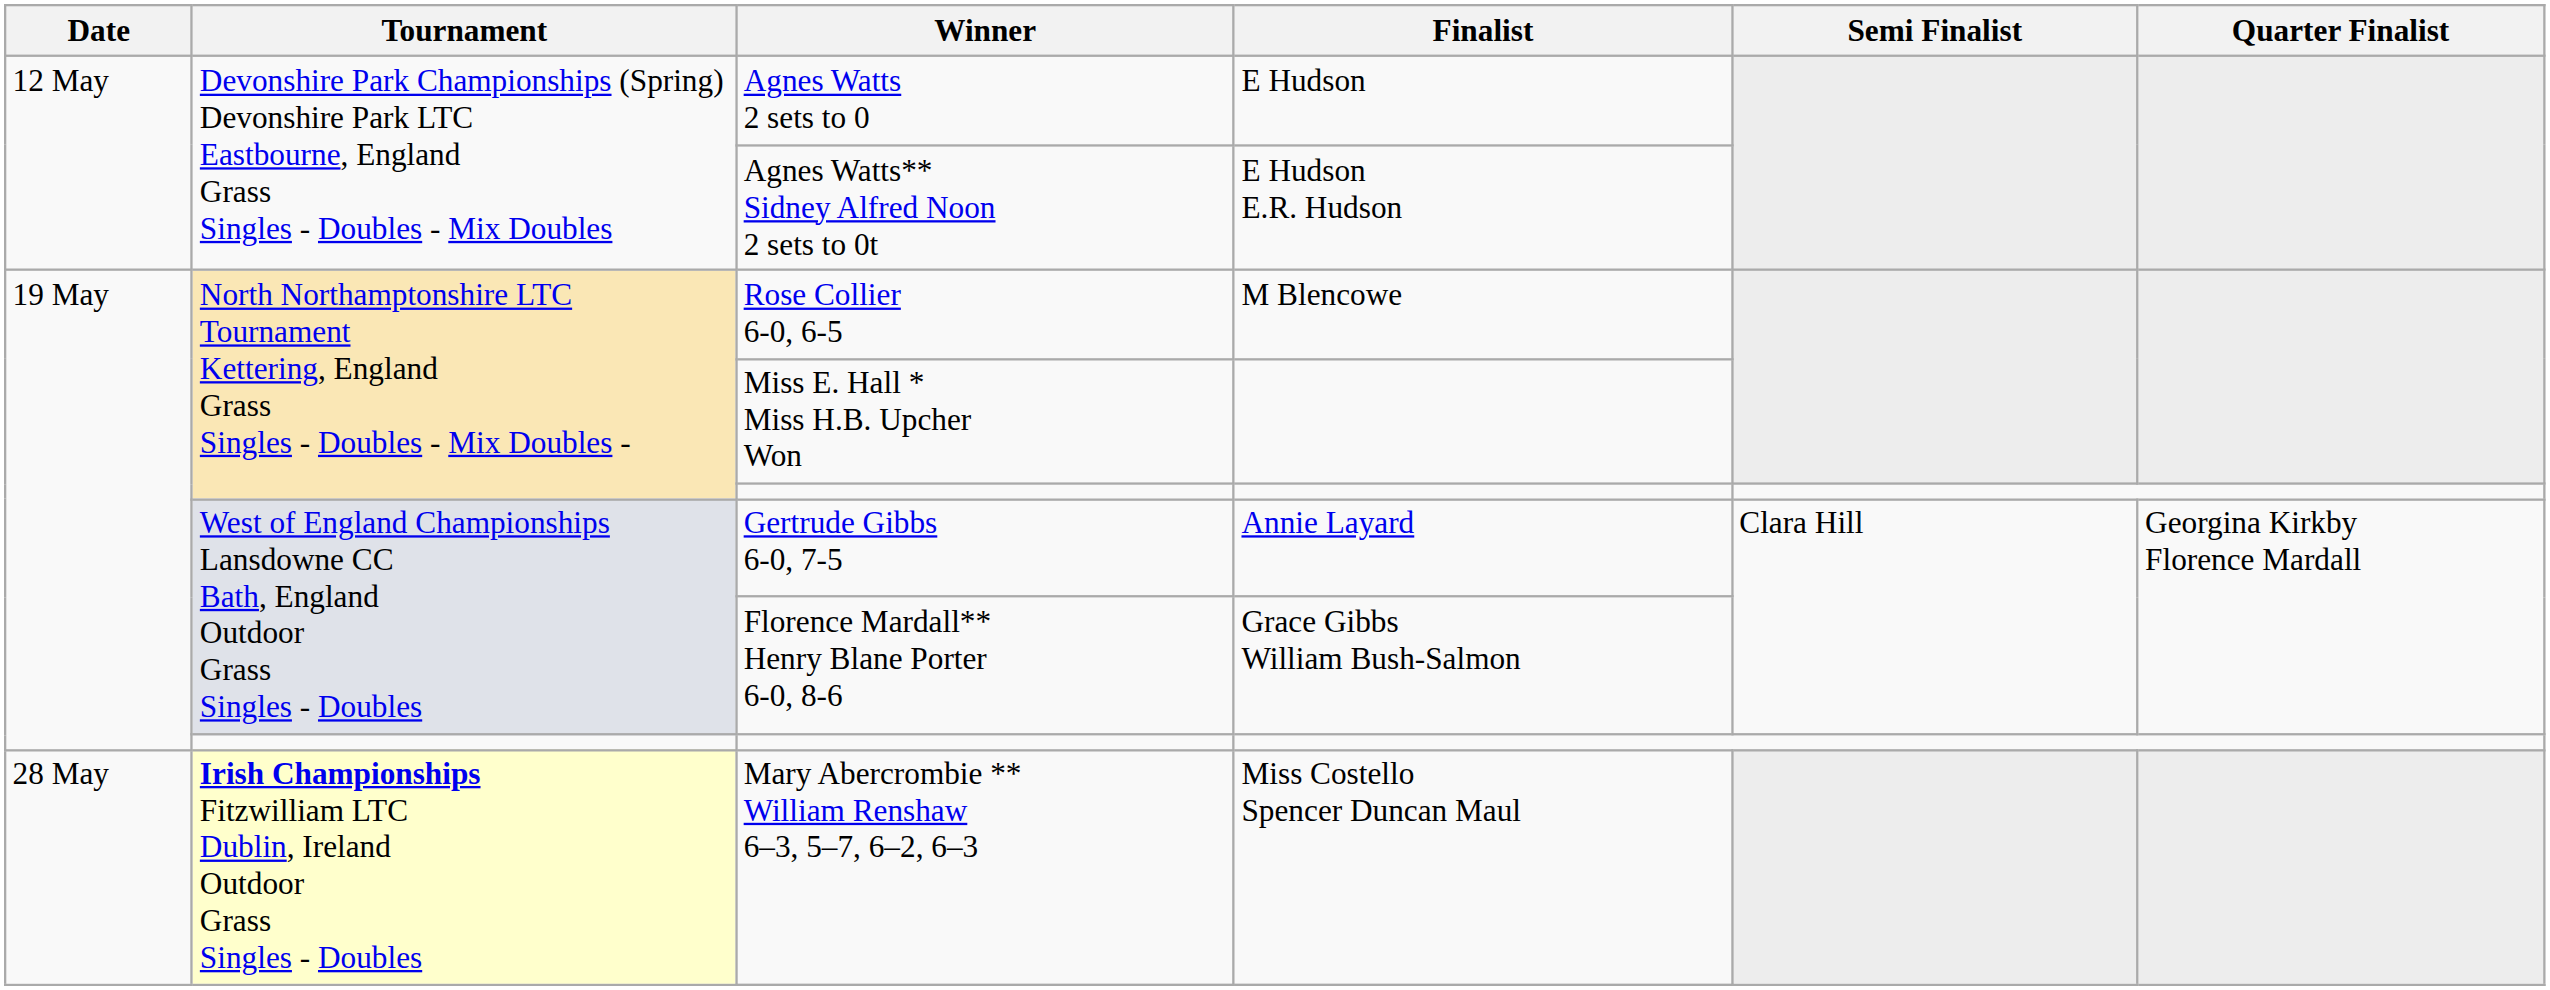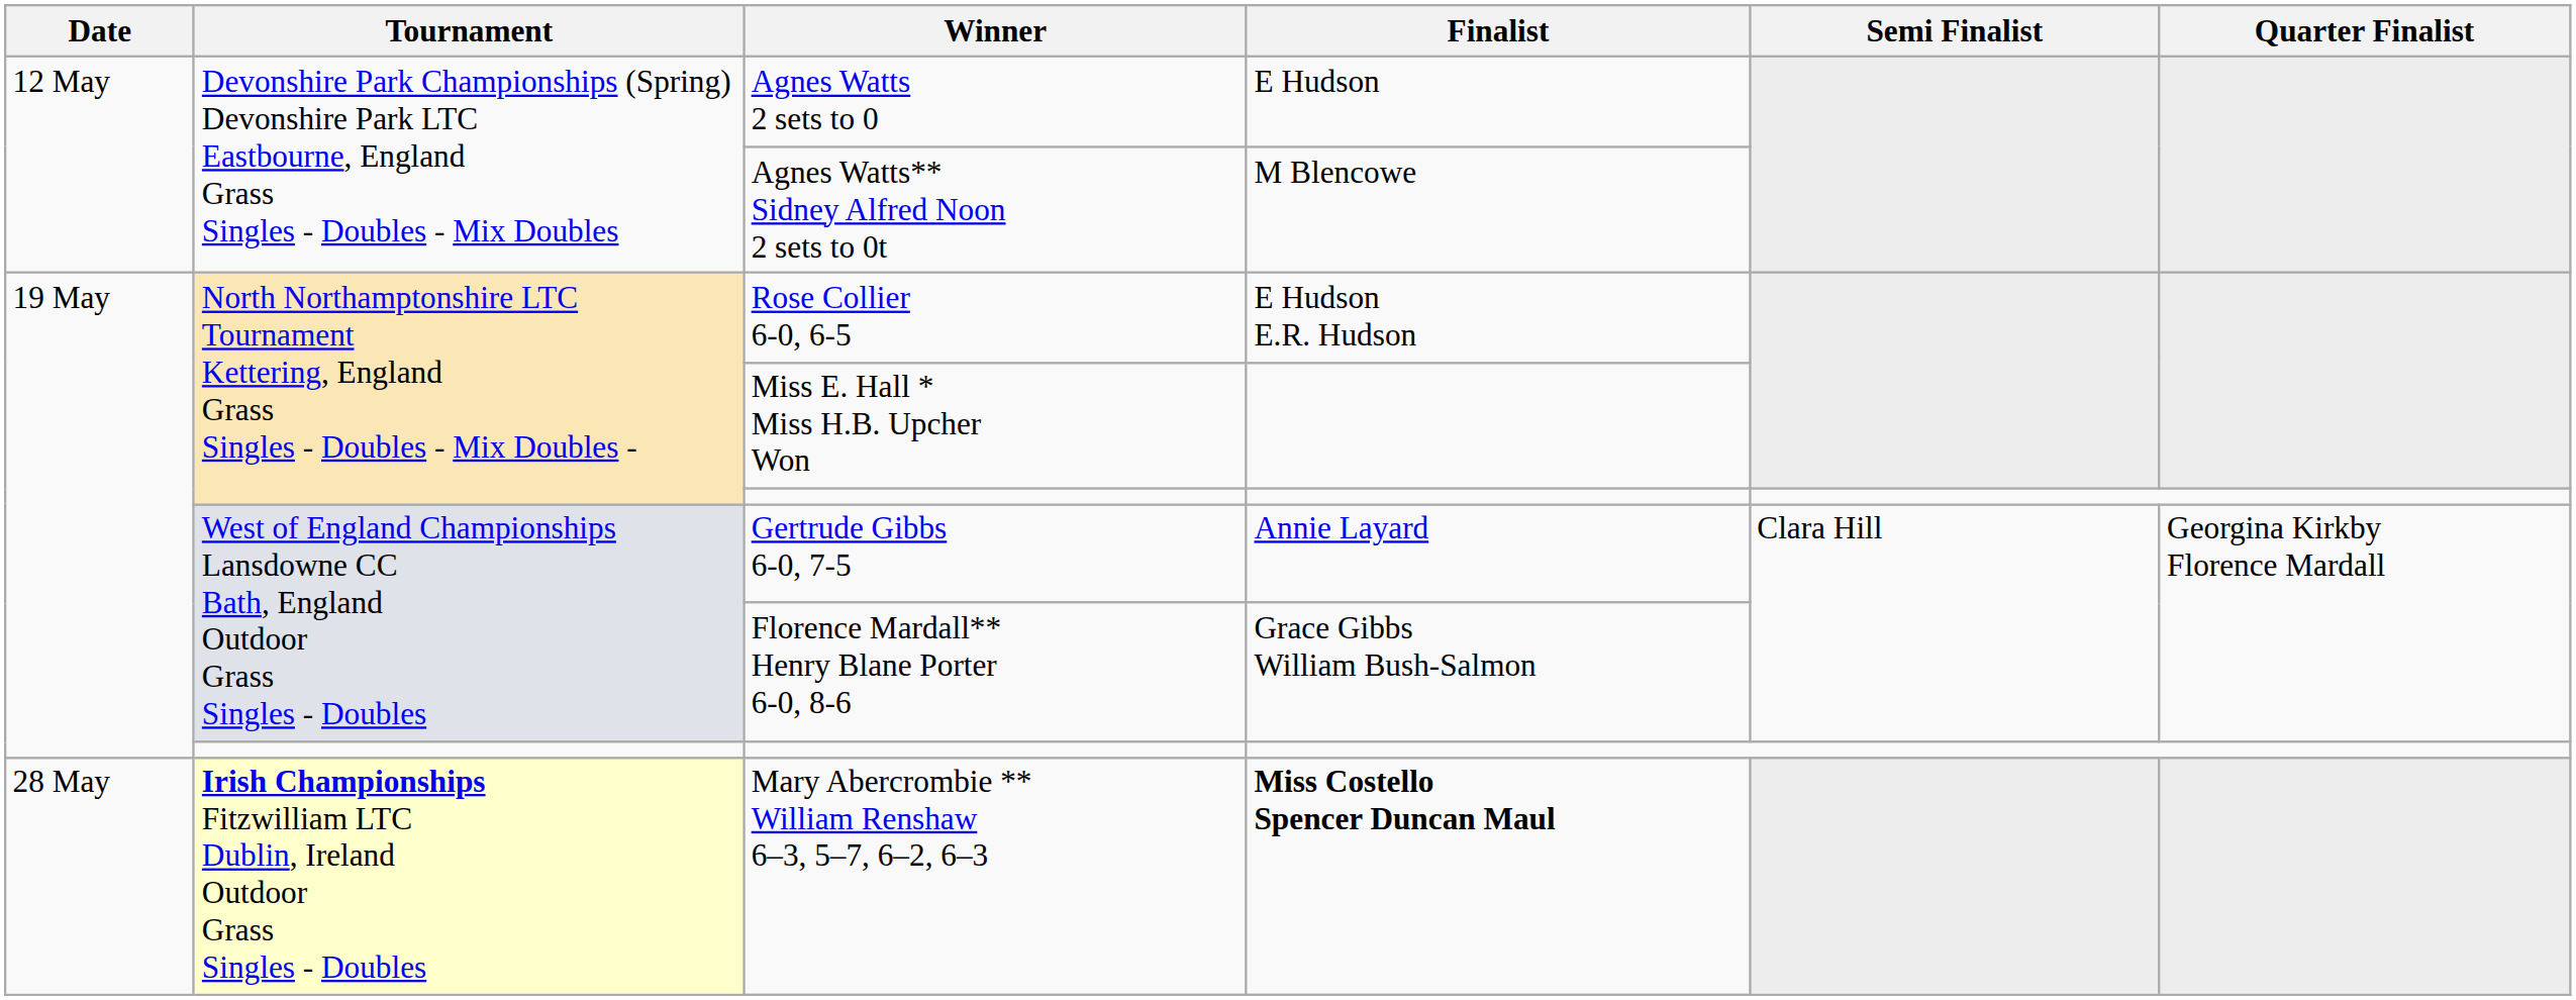Agnes Watts** Sidney Alfred Noon 2 sets to 0t | Finalist: E Hudson E.R. Hudson -> M Blencowe
Rose Collier 6-0, 6-5 | Finalist: M Blencowe -> E Hudson E.R. Hudson
Mary Abercrombie ** William Renshaw 6–3, 5–7, 6–2, 6–3 | Finalist: normal -> bold
